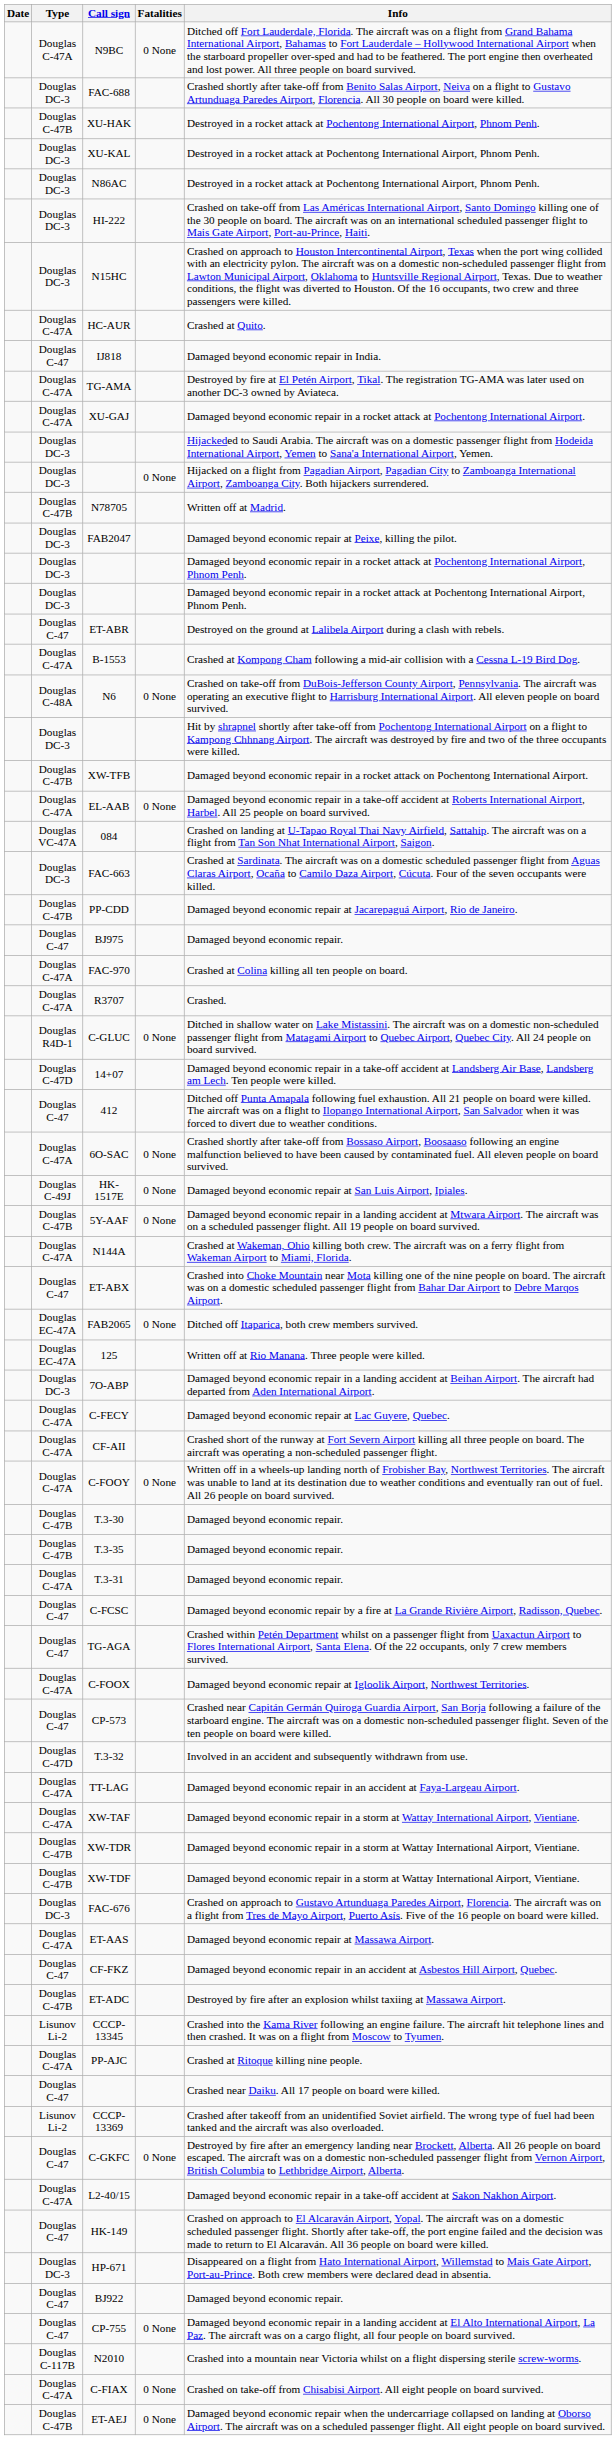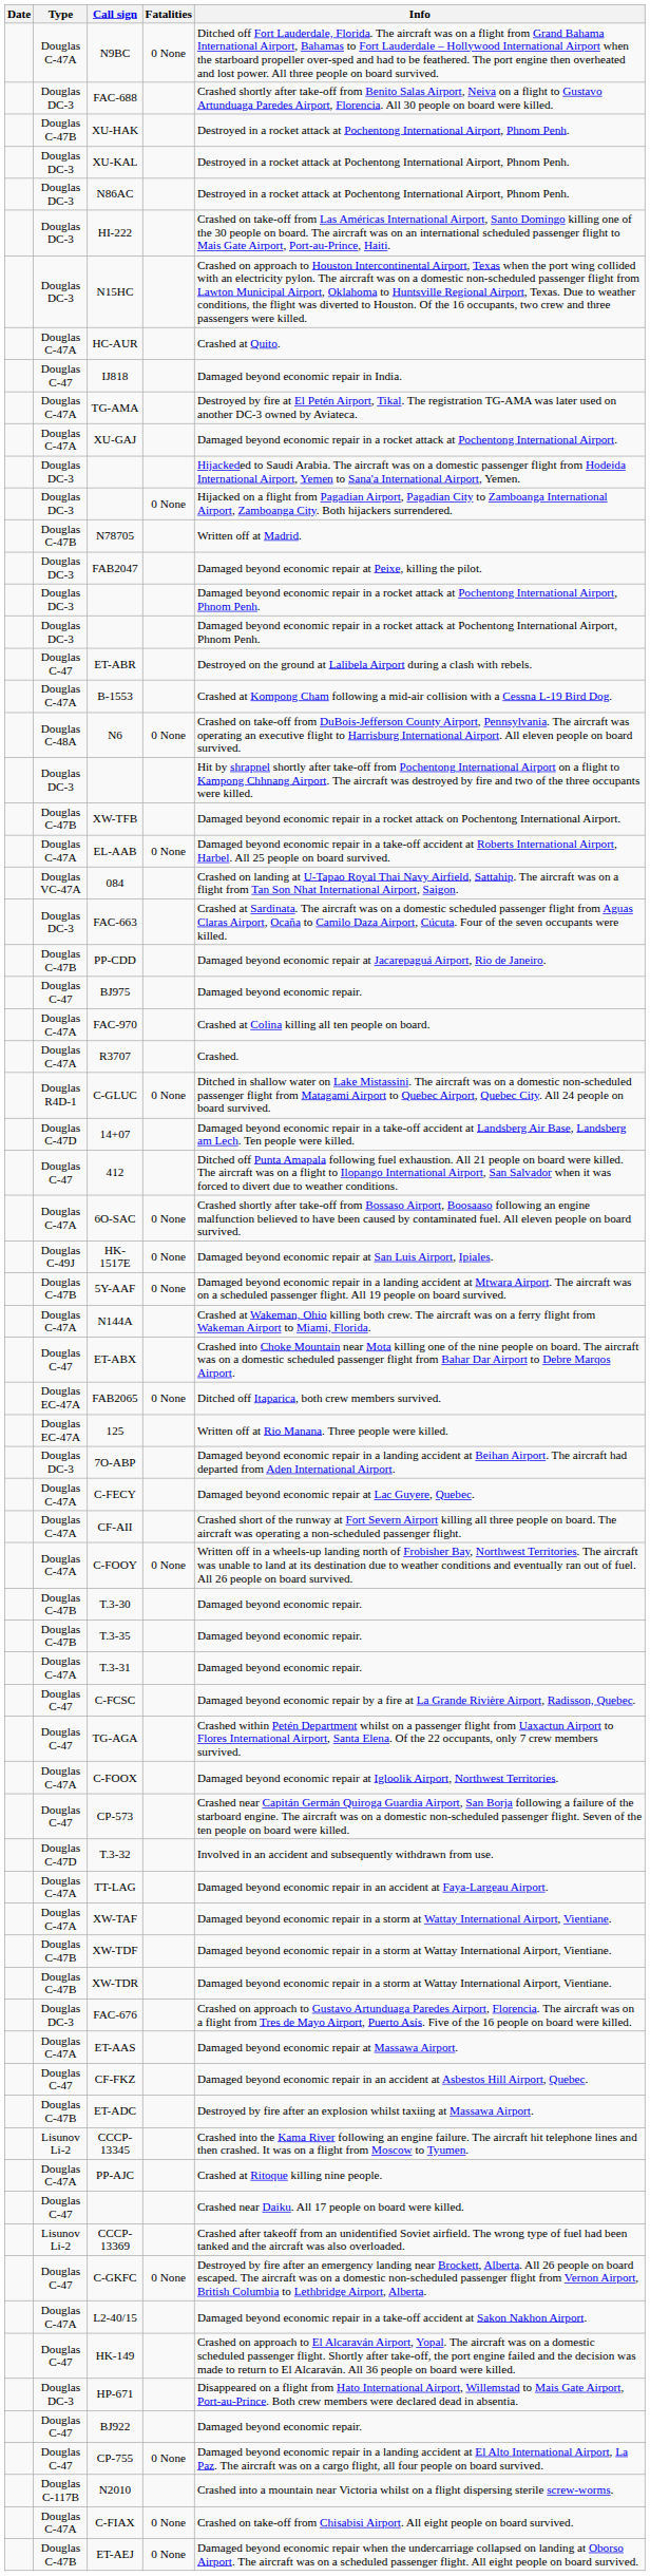rows swapped: XW-TDF <-> XW-TDR
